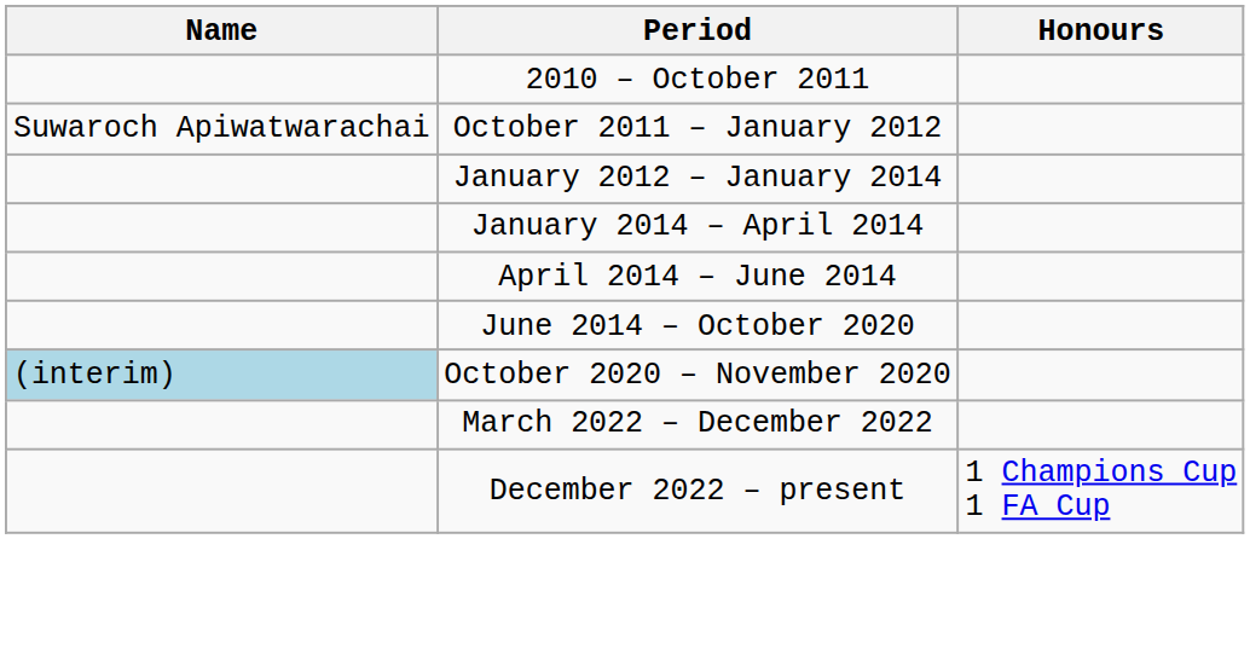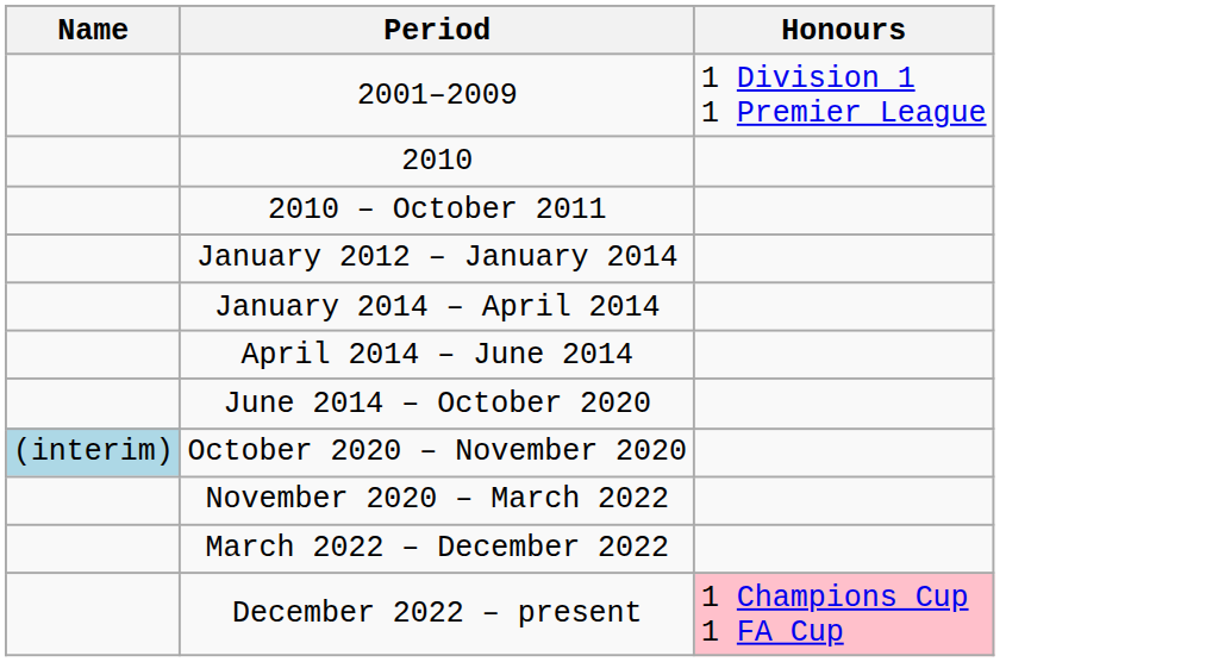+ row: 2001–2009 | 1 Division 1 1 Premier League
+ row: 2010
- row: Suwaroch Apiwatwarachai | October 2011 – January 2012
+ row: November 2020 – March 2022
December 2022 – present | Honours: no background -> pink background
